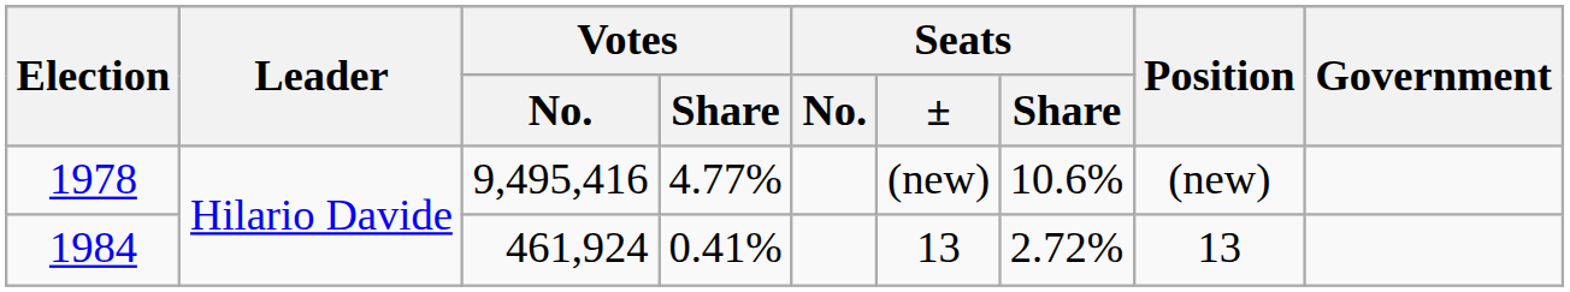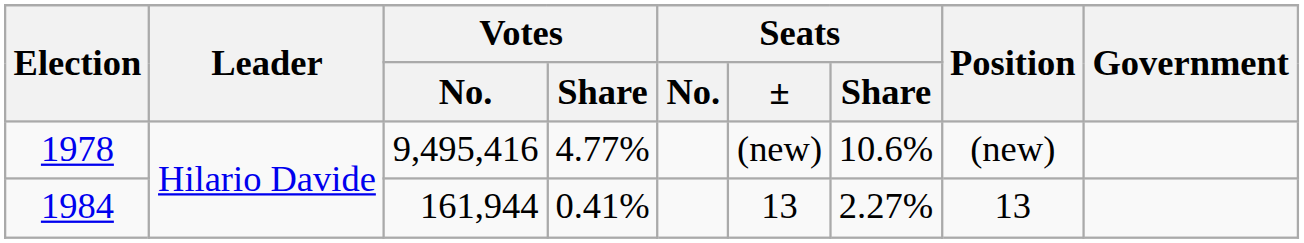1984 | Votes / No.: 461,924 -> 161,944
1984 | Seats / Share: 2.72% -> 2.27%
